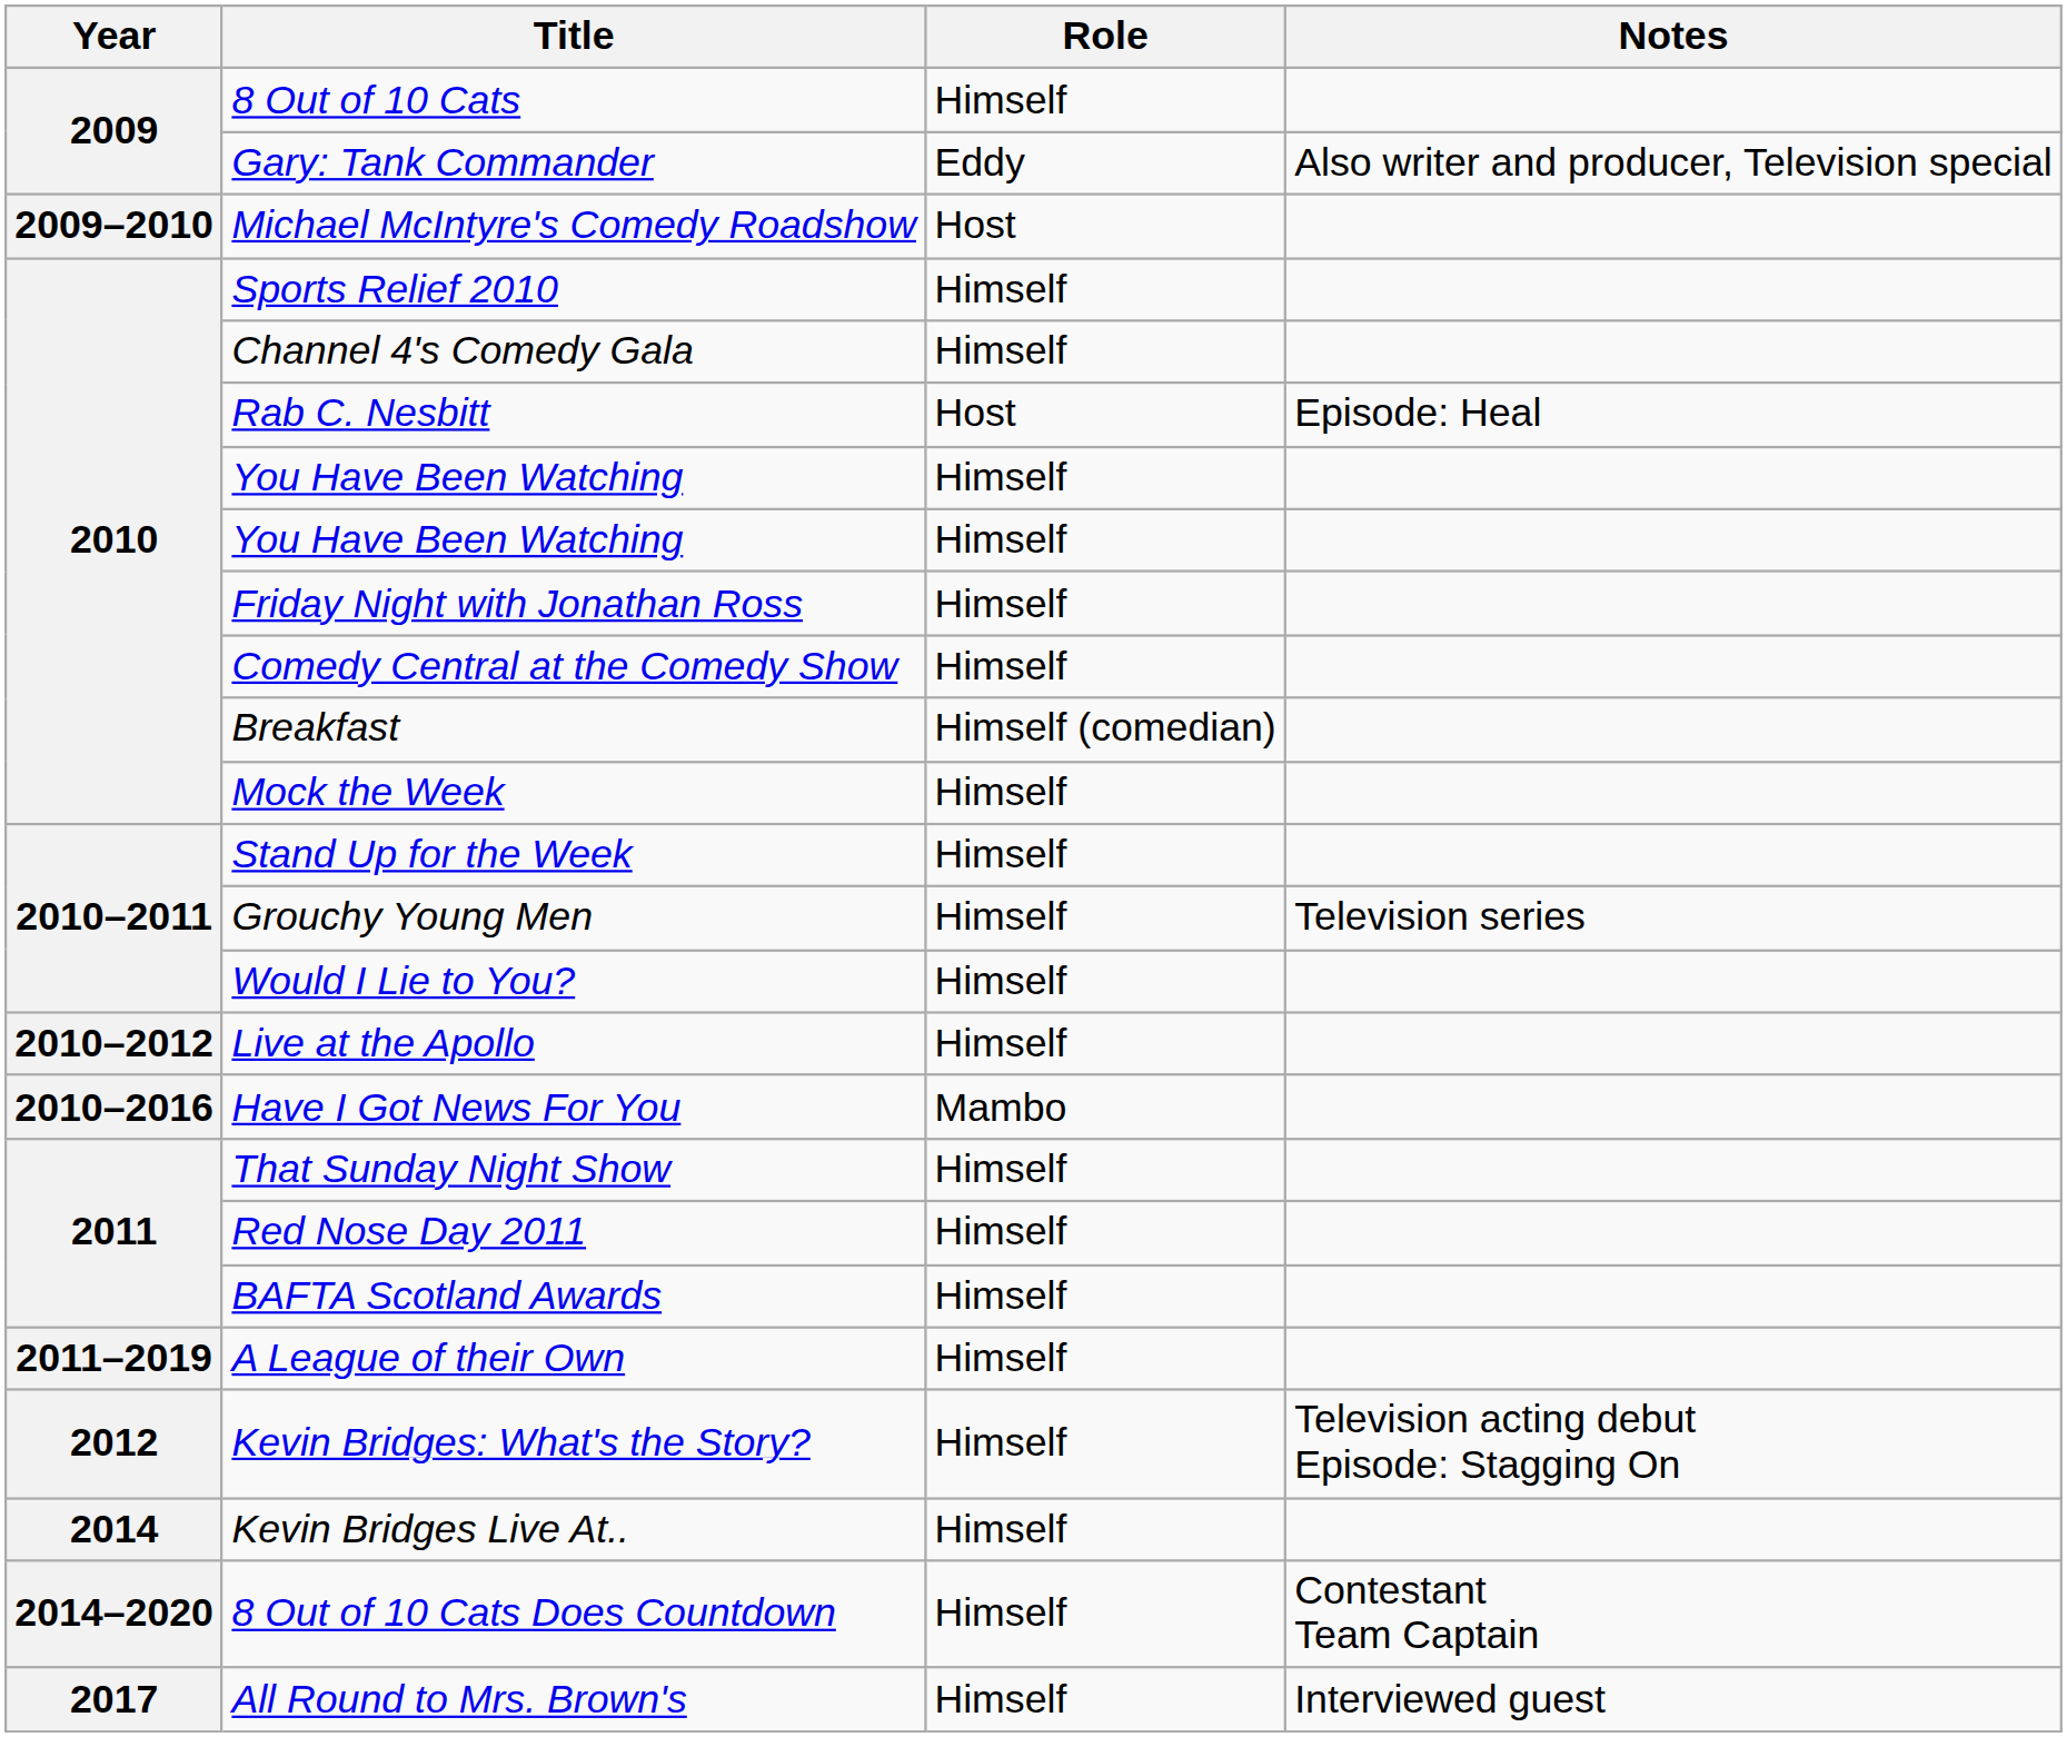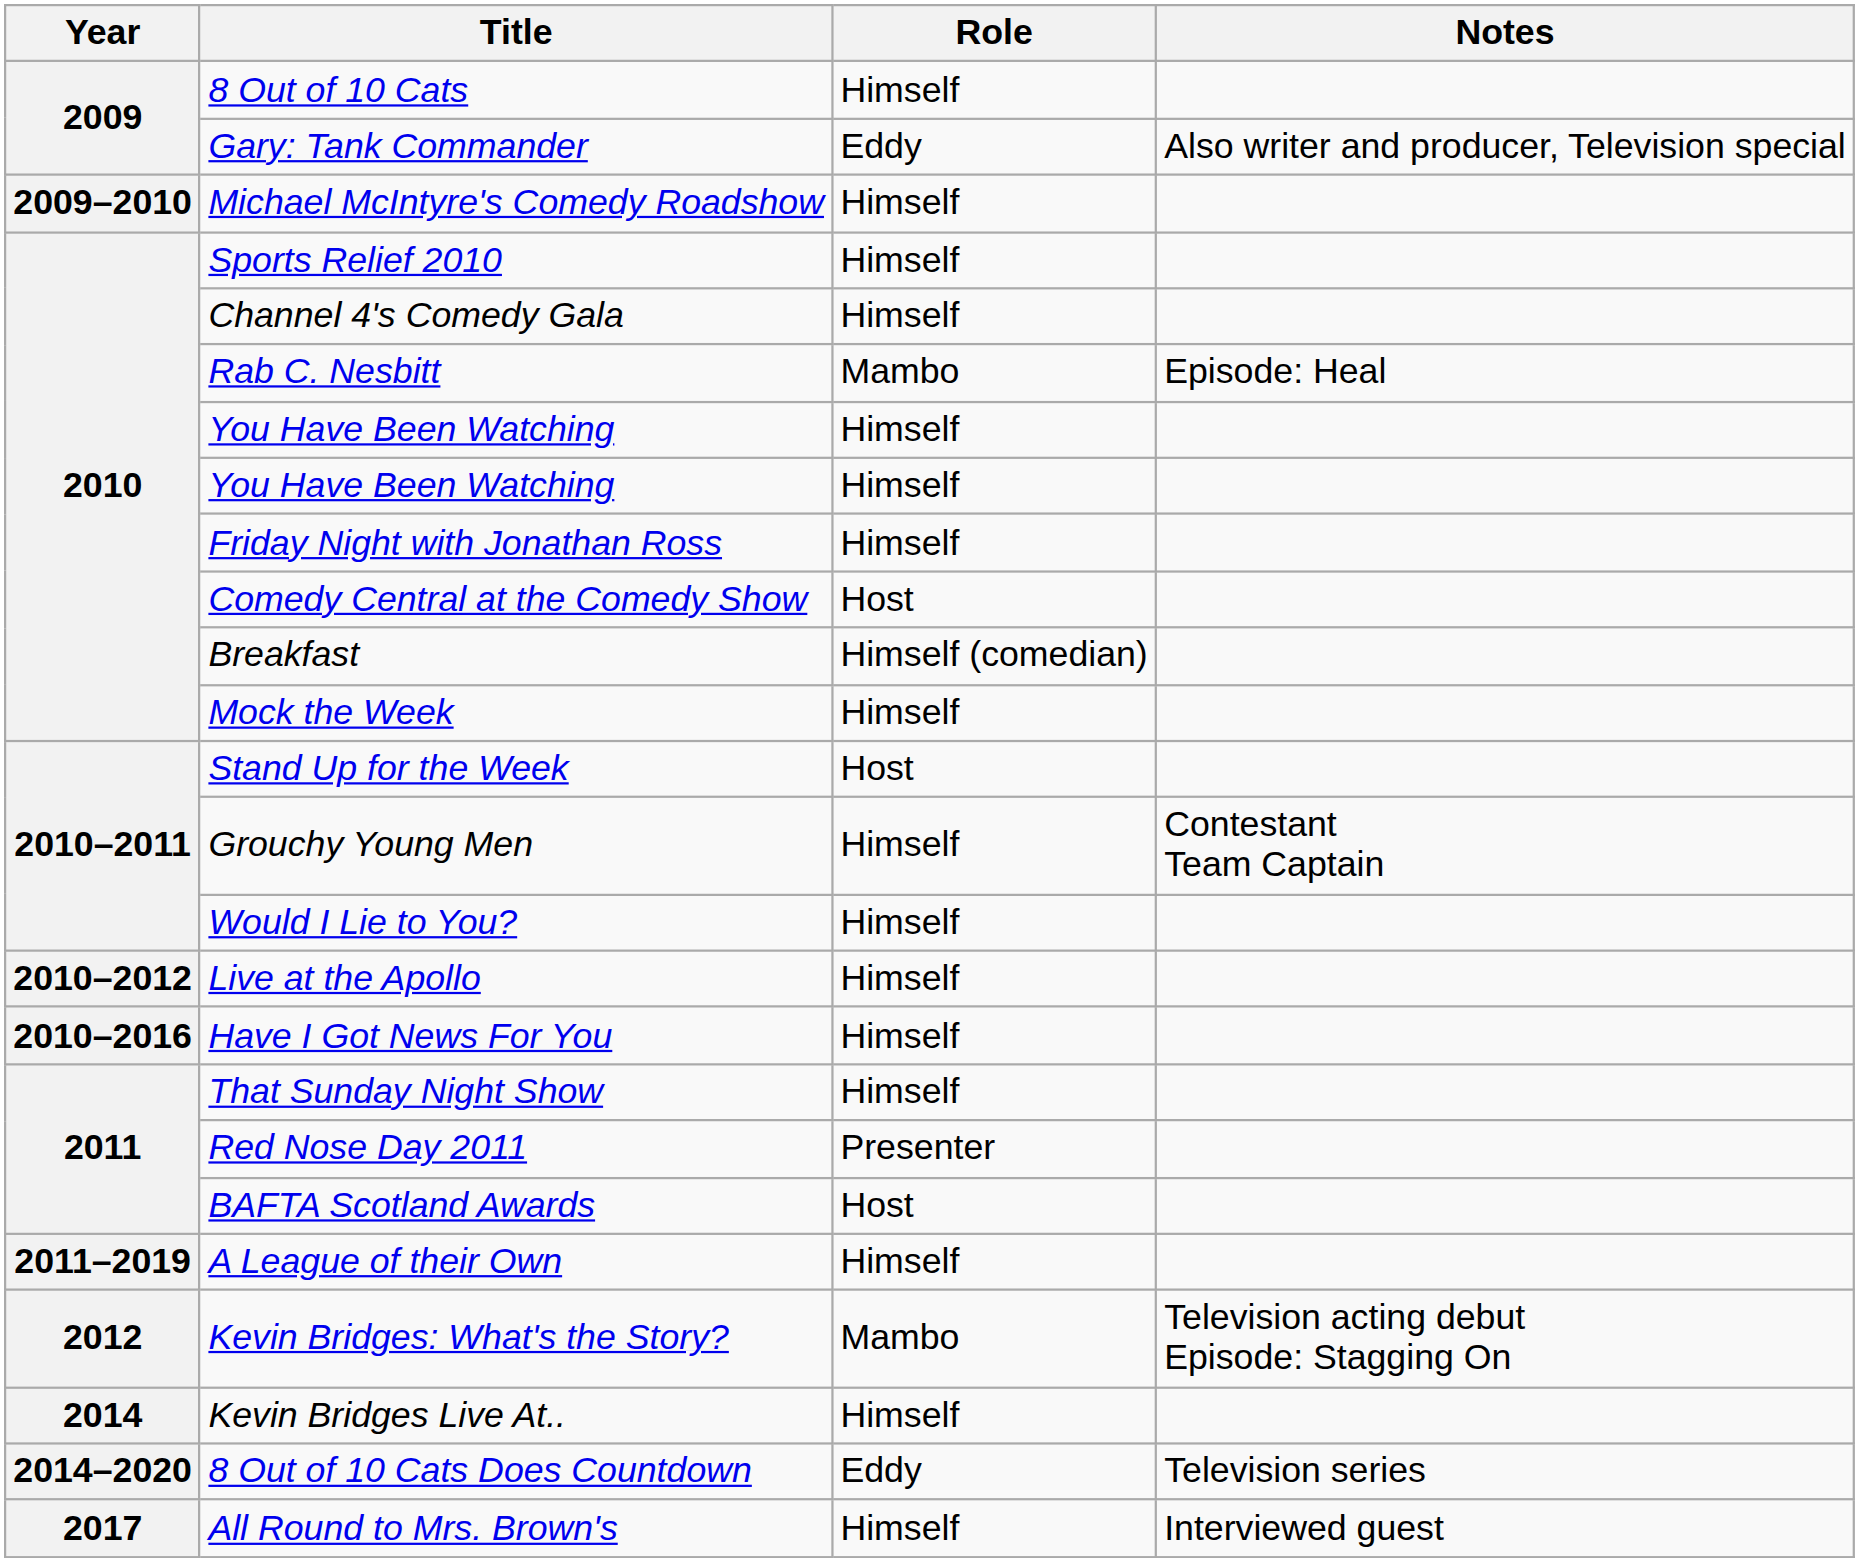Michael McIntyre's Comedy Roadshow | Role: Host -> Himself
Rab C. Nesbitt | Role: Host -> Mambo
Comedy Central at the Comedy Show | Role: Himself -> Host
Stand Up for the Week | Role: Himself -> Host
Grouchy Young Men | Notes: Television series -> Contestant Team Captain
Have I Got News For You | Role: Mambo -> Himself
Red Nose Day 2011 | Role: Himself -> Presenter
BAFTA Scotland Awards | Role: Himself -> Host
Kevin Bridges: What's the Story? | Role: Himself -> Mambo
8 Out of 10 Cats Does Countdown | Role: Himself -> Eddy
8 Out of 10 Cats Does Countdown | Notes: Contestant Team Captain -> Television series
